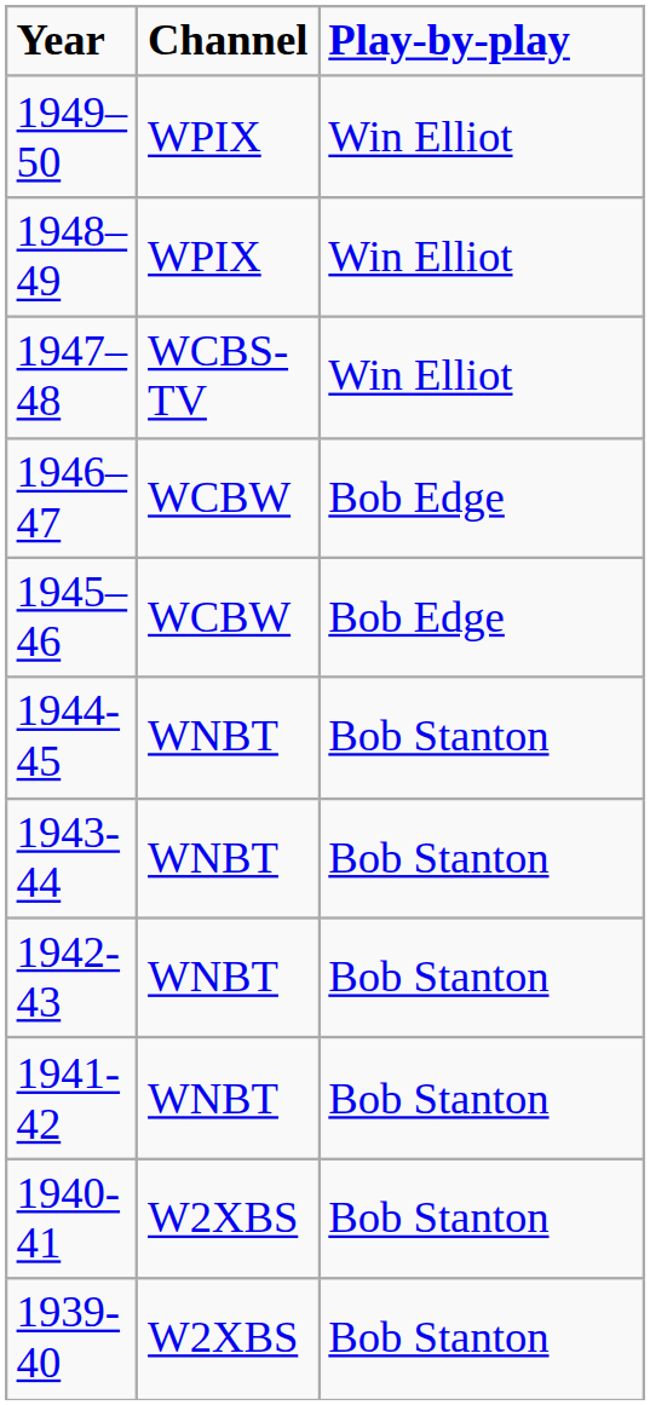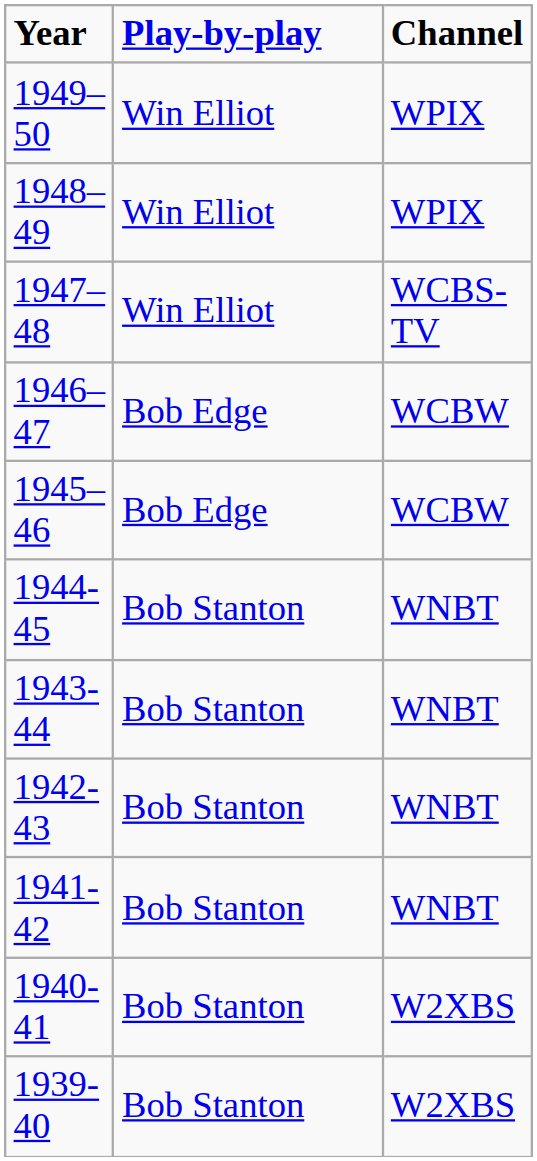columns swapped: Channel <-> Play-by-play
